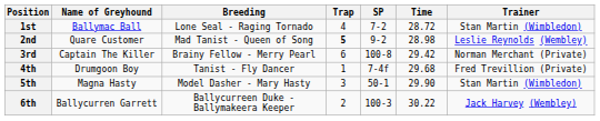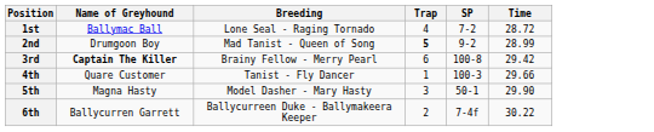- column: Trainer | Stan Martin (Wimbledon) | Leslie Reynolds (Wembley) | Norman Merchant (Private) | Fred Trevillion (Private) | Stan Martin (Wimbledon) | Jack Harvey (Wembley)
2nd | Name of Greyhound: Quare Customer -> Drumgoon Boy
2nd | Time: 28.98 -> 28.99
3rd | Name of Greyhound: normal -> bold
4th | Name of Greyhound: Drumgoon Boy -> Quare Customer
4th | SP: 7-4f -> 100-3
4th | Time: 29.68 -> 29.66
6th | SP: 100-3 -> 7-4f
